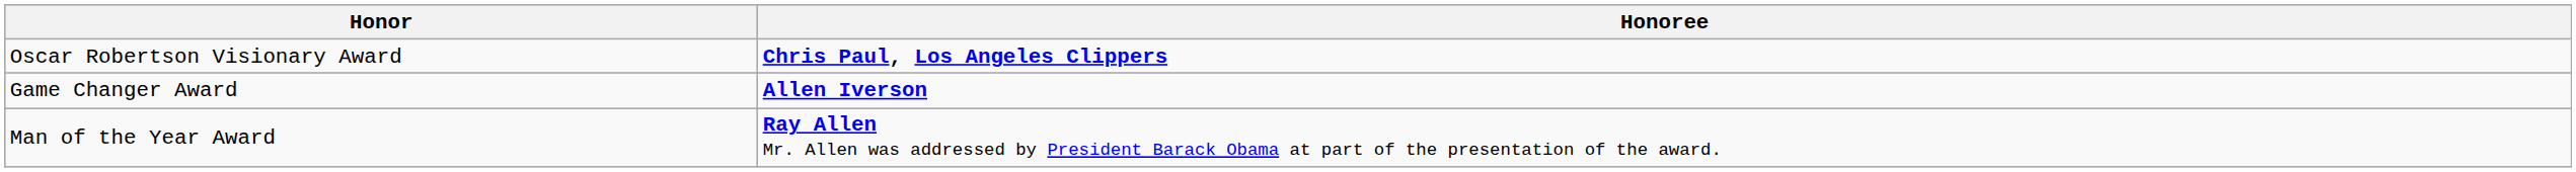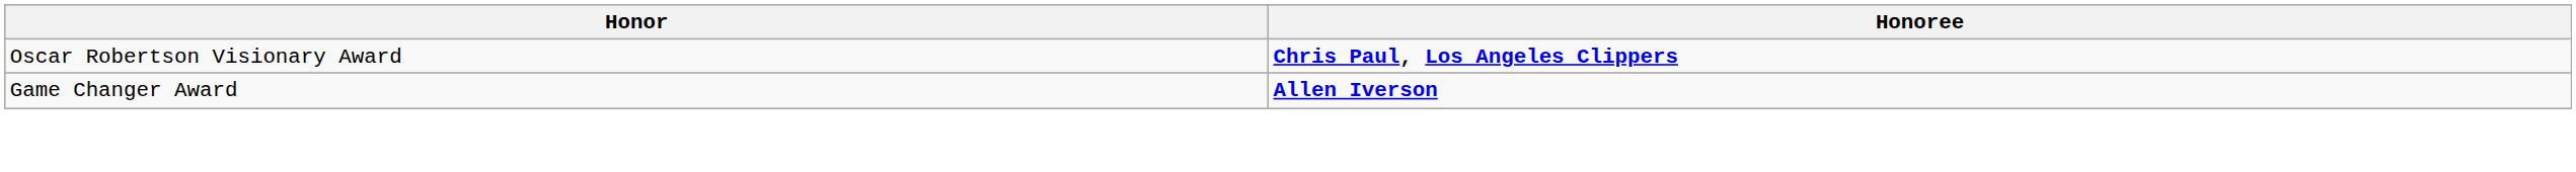- row: Man of the Year Award | Ray Allen Mr. Allen was addressed by President Barack Obama at part of the presentation of the award.
